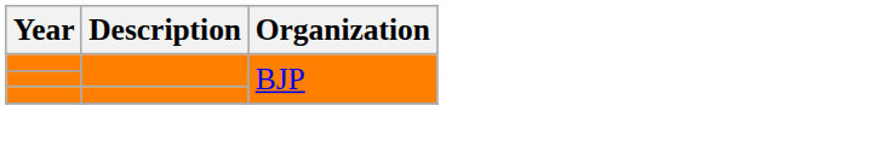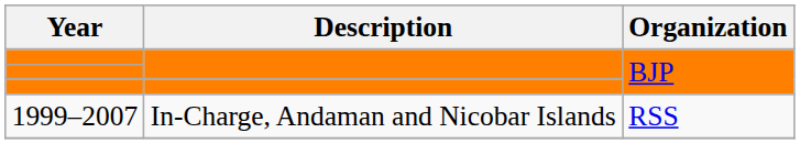+ row: 1999–2007 | In-Charge, Andaman and Nicobar Islands | RSS
